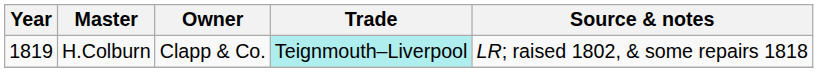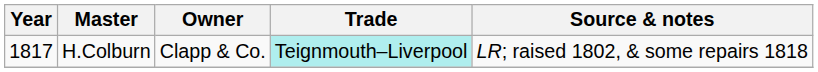H.Colburn | Year: 1819 -> 1817
